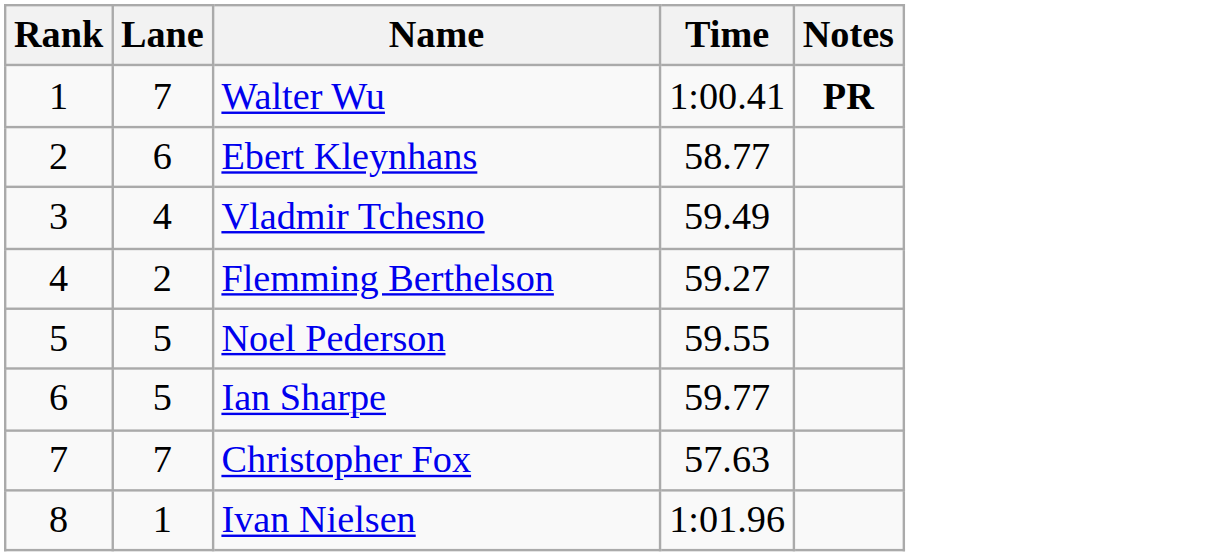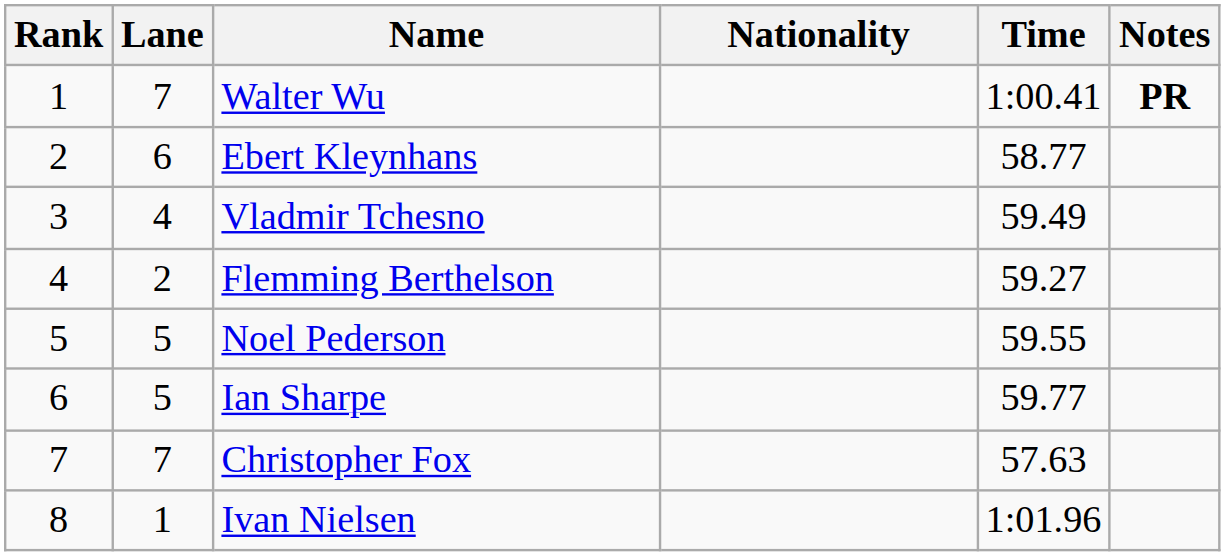+ column: Nationality
